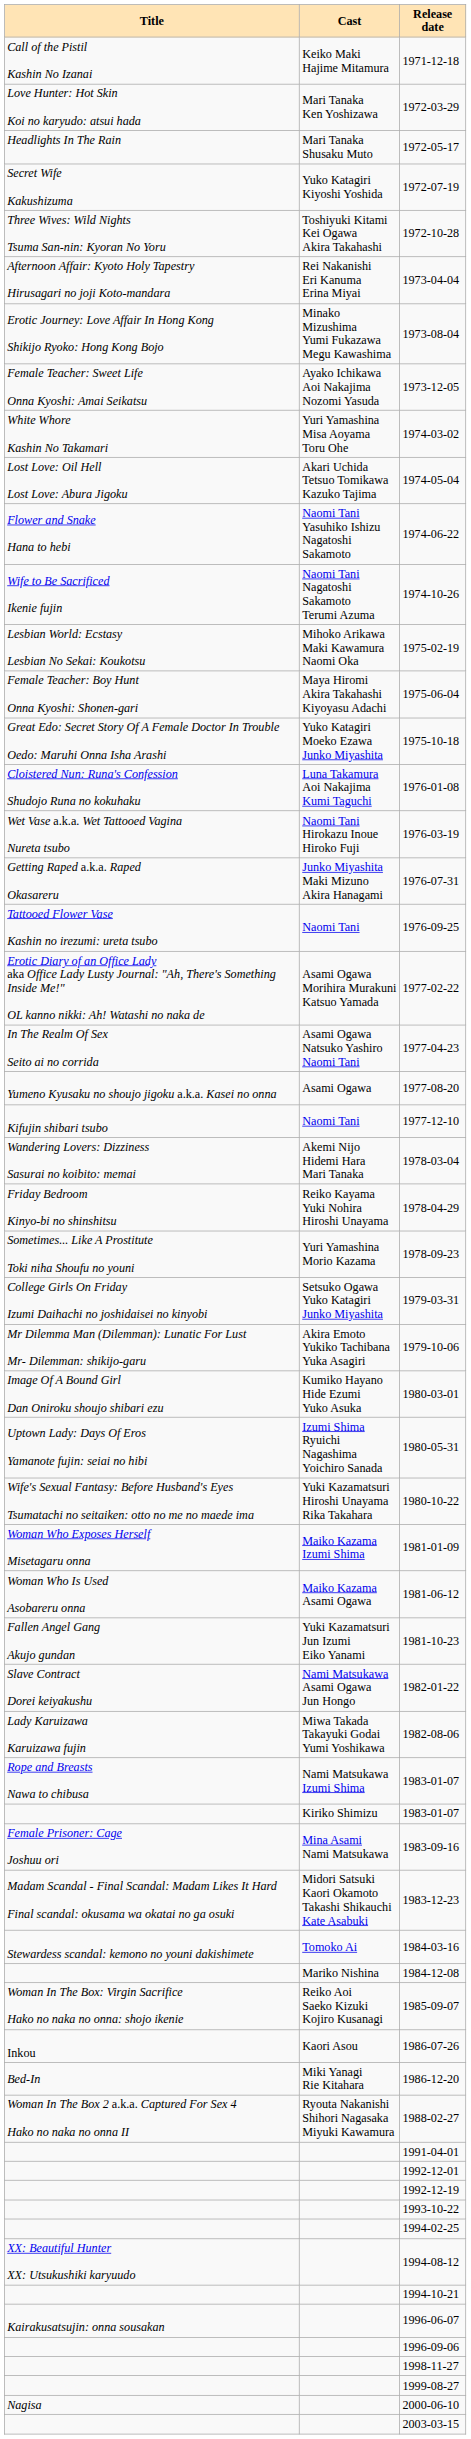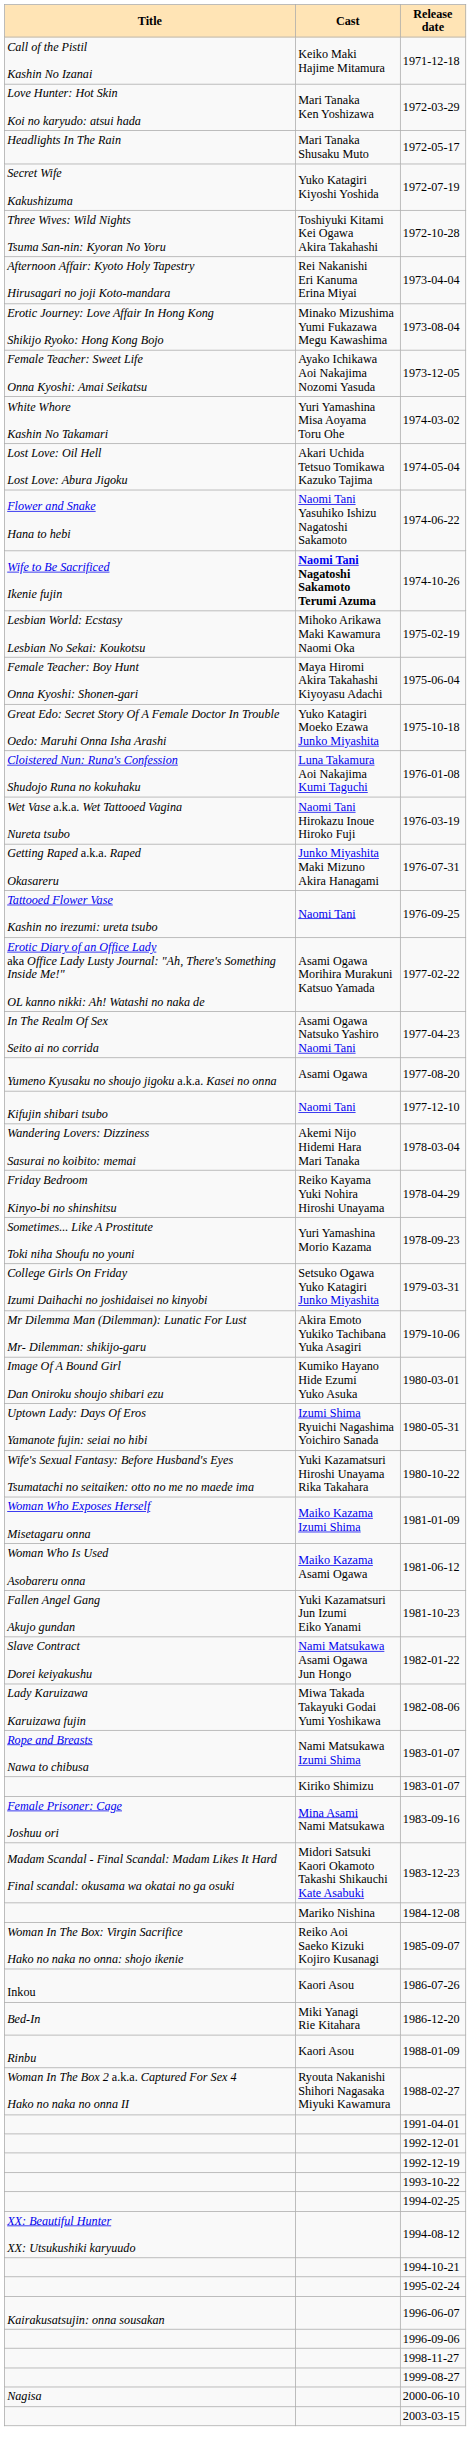1974-10-26 | Cast: normal -> bold
- row: Stewardess scandal: kemono no youni dakishimete | Tomoko Ai | 1984-03-16
+ row: Rinbu | Kaori Asou | 1988-01-09
+ row: 1995-02-24
